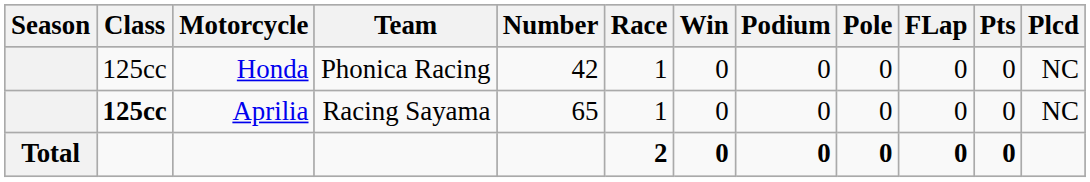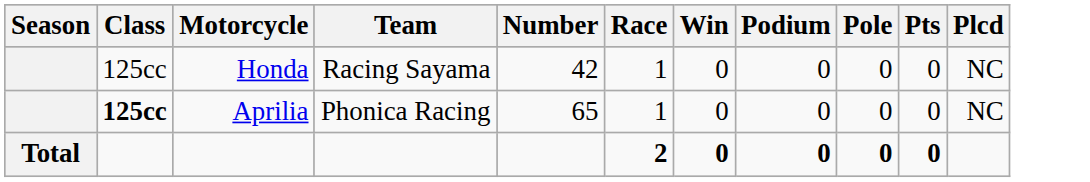- column: FLap | 0 | 0 | 0
Honda | Team: Phonica Racing -> Racing Sayama
Aprilia | Team: Racing Sayama -> Phonica Racing
